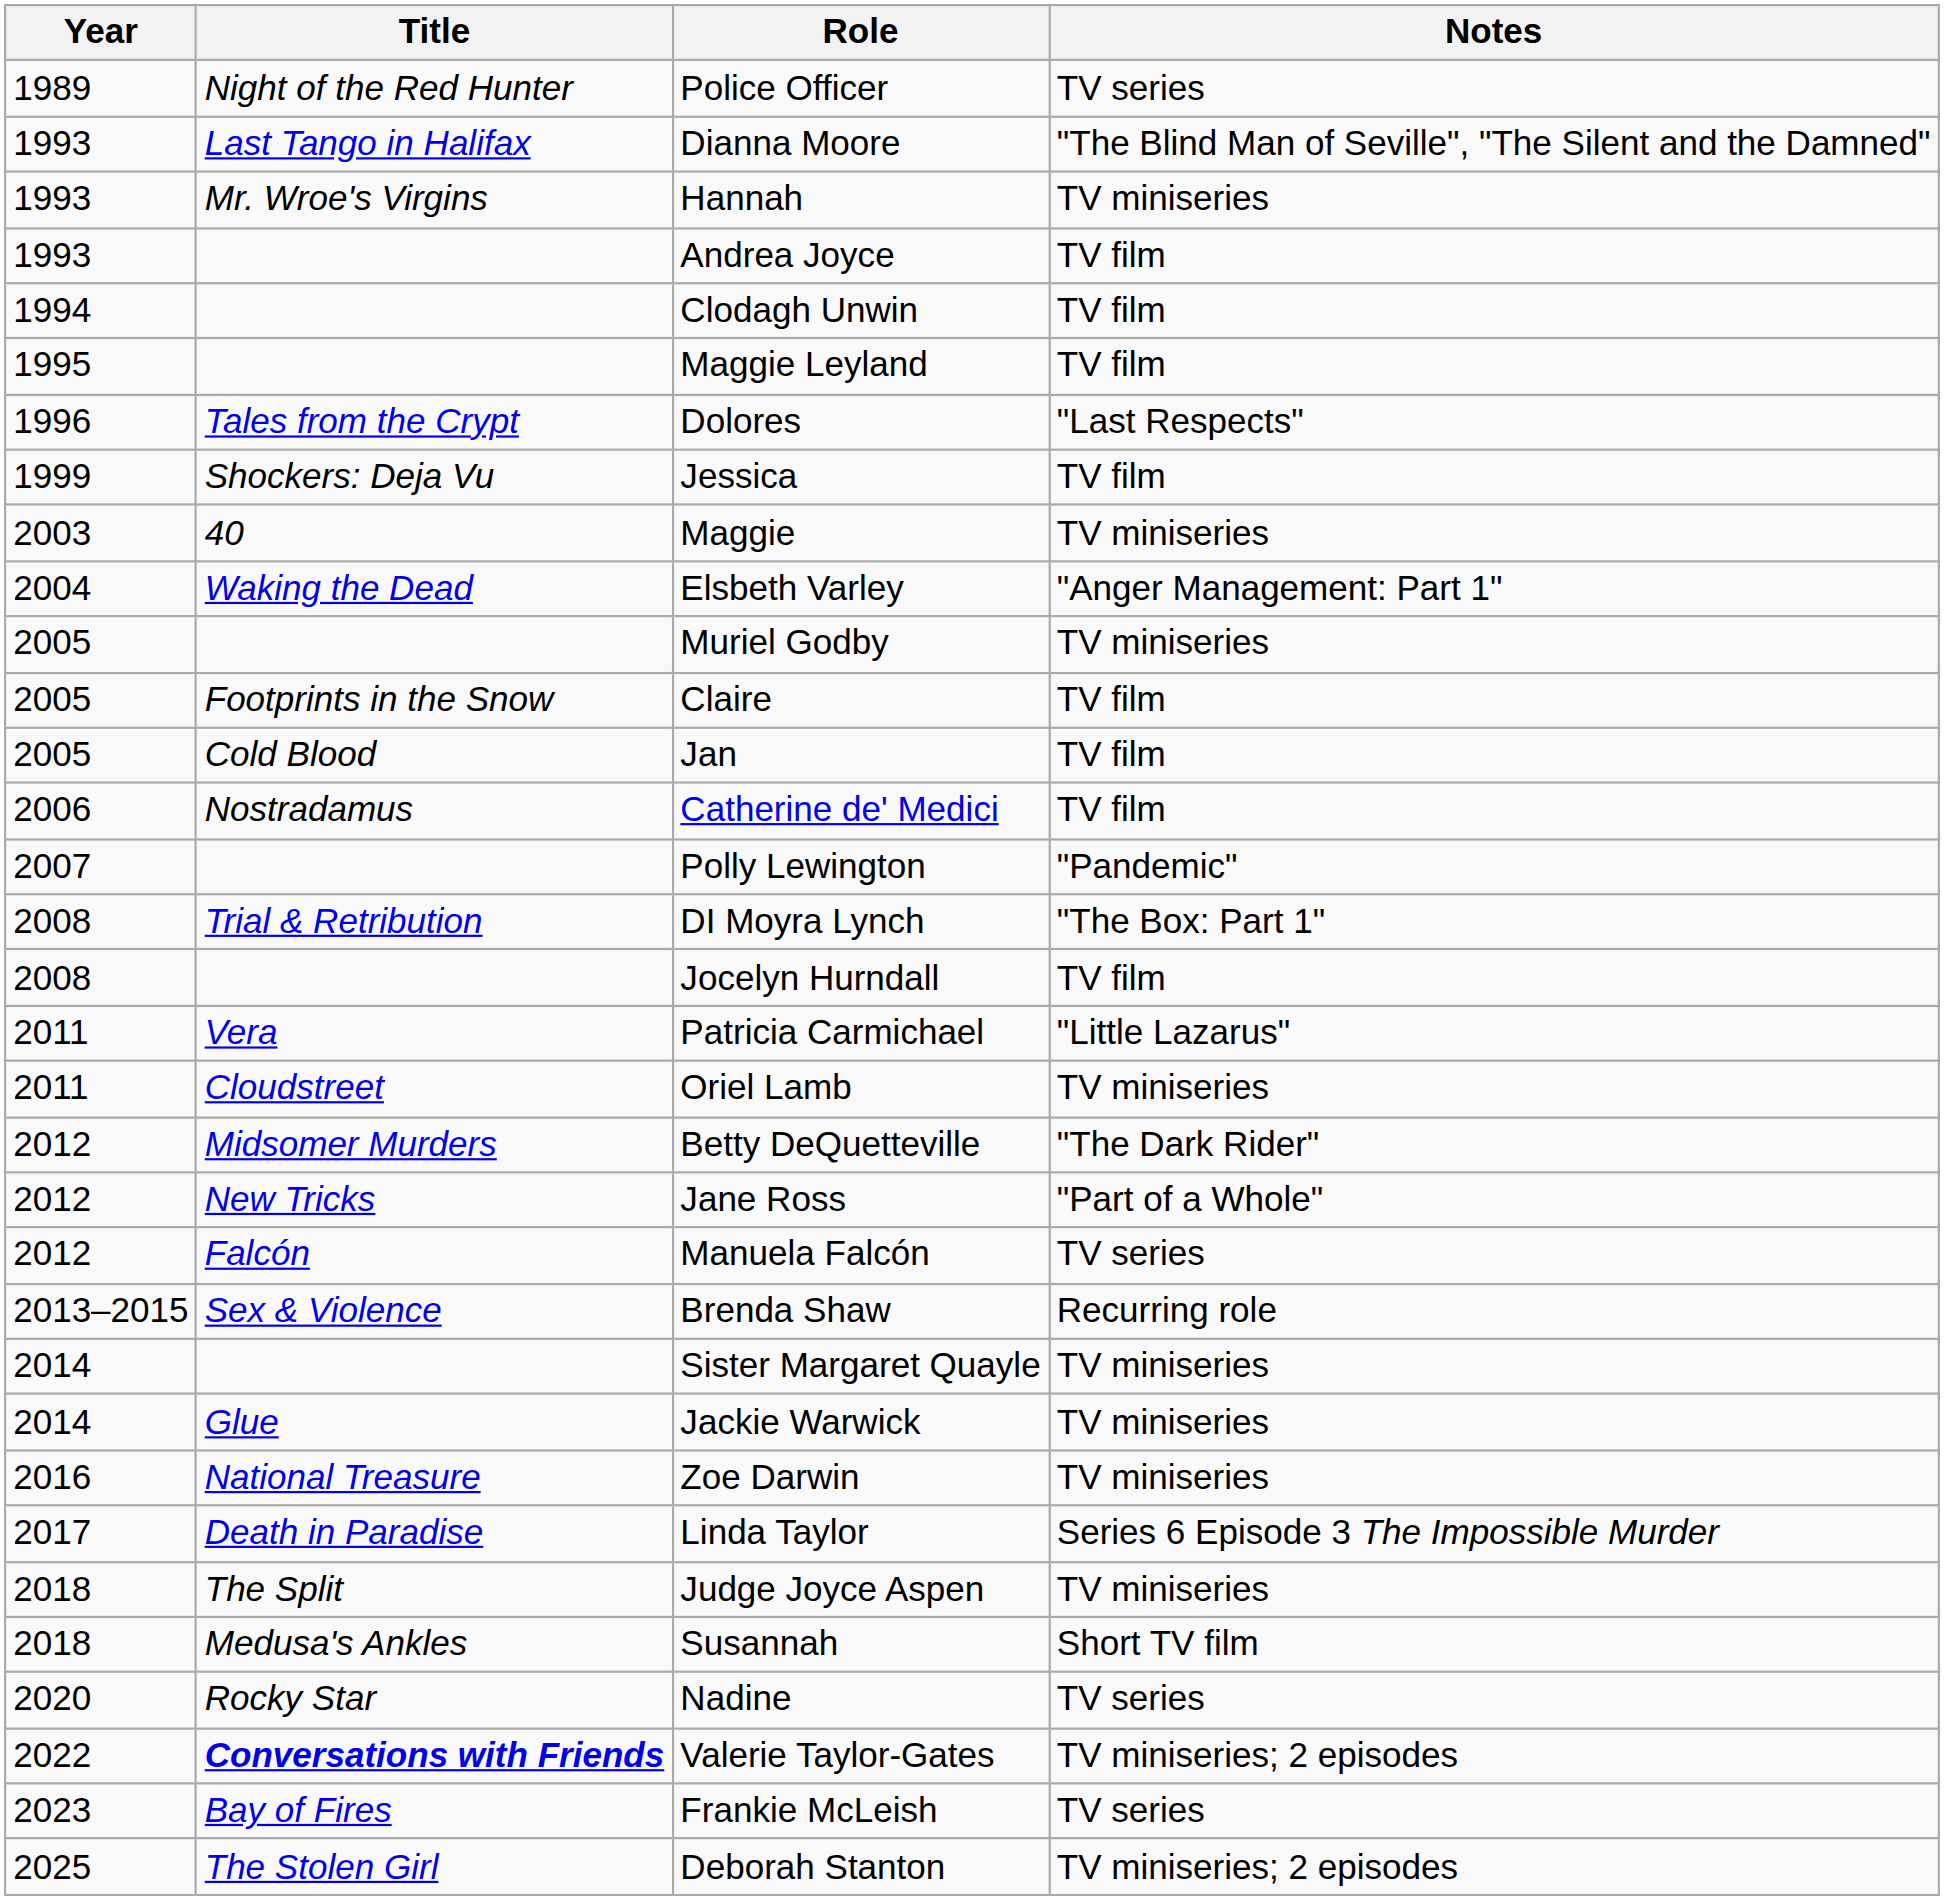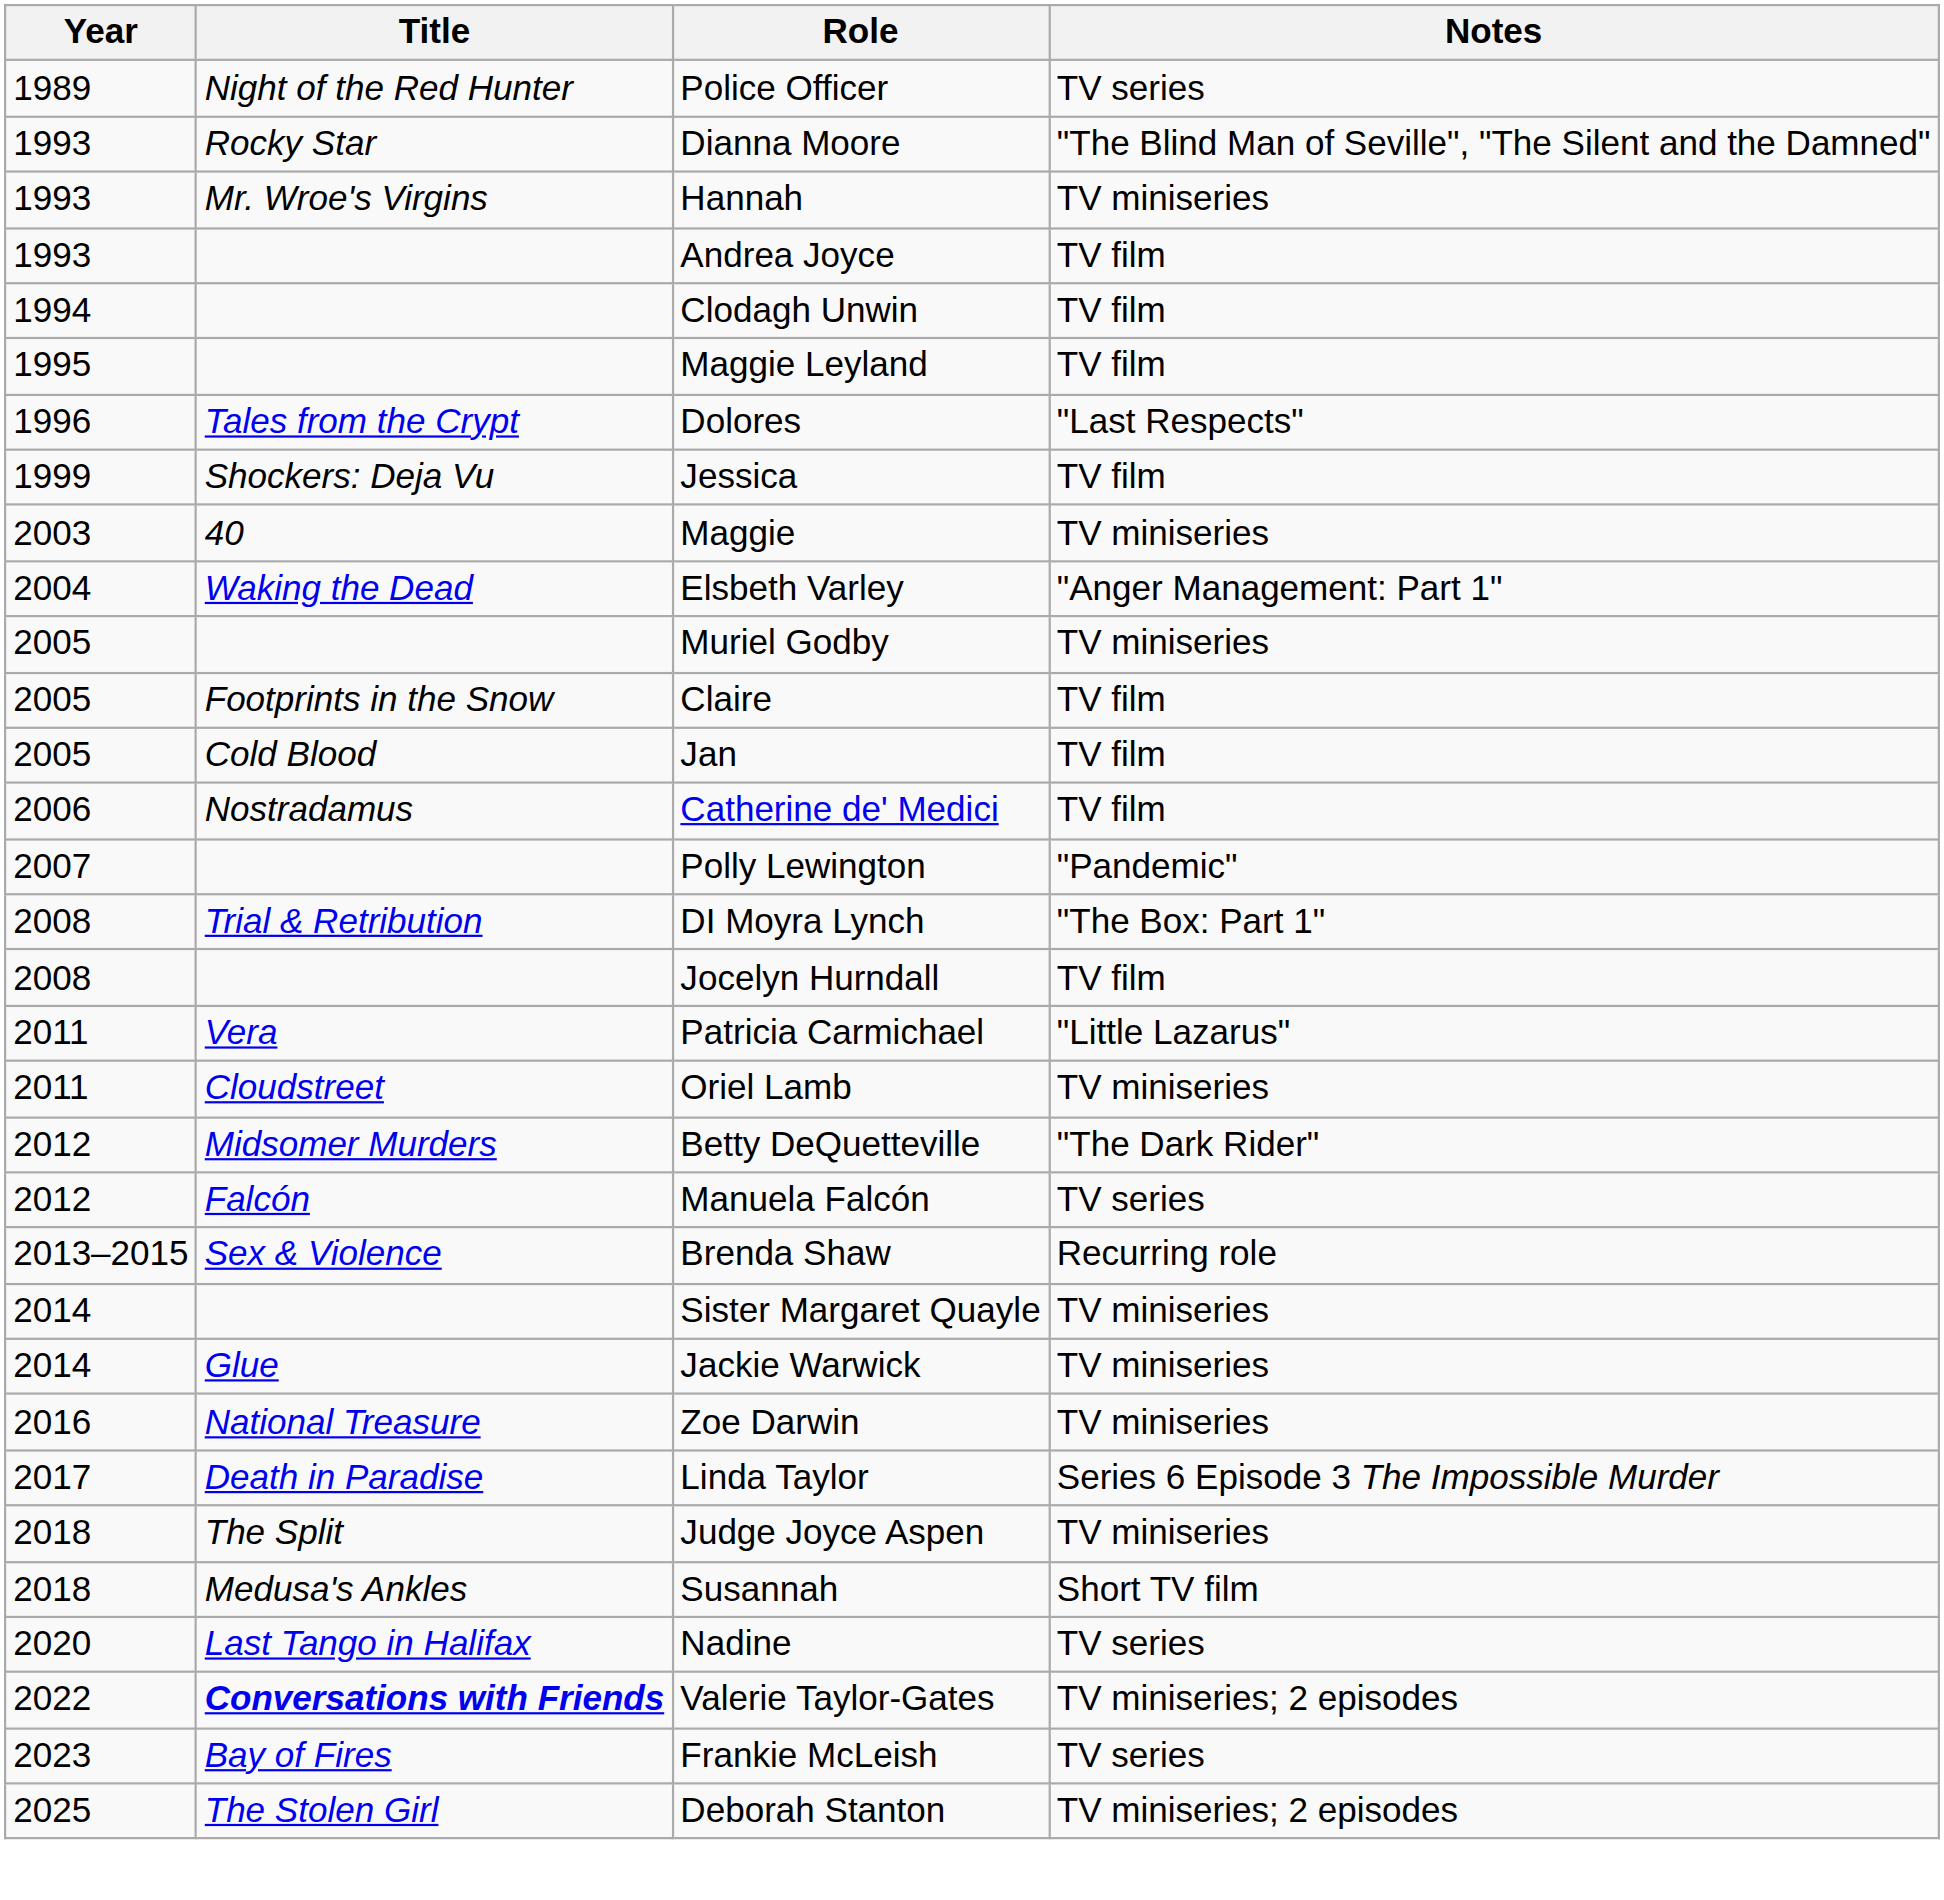Dianna Moore | Title: Last Tango in Halifax -> Rocky Star
- row: 2012 | New Tricks | Jane Ross | "Part of a Whole"
Nadine | Title: Rocky Star -> Last Tango in Halifax
